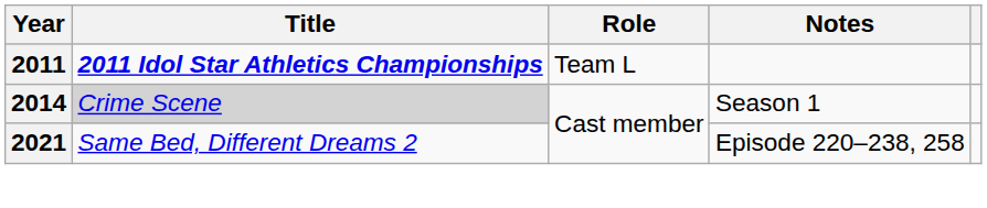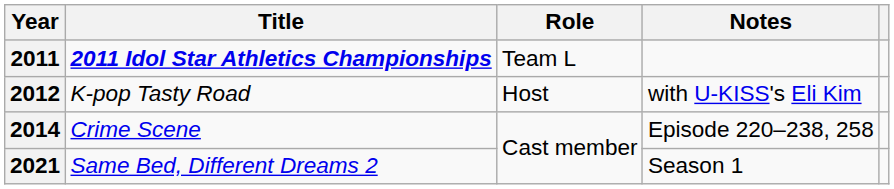+ row: 2012 | K-pop Tasty Road | Host | with U-KISS's Eli Kim
2014 | Title: lightgrey background -> no background
2014 | Notes: Season 1 -> Episode 220–238, 258
2021 | Notes: Episode 220–238, 258 -> Season 1
